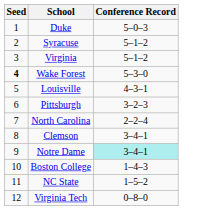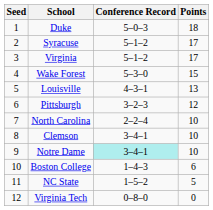+ column: Points | 18 | 17 | 17 | 15 | 13 | 12 | 10 | 10 | 10 | 6 | 5 | 0
Wake Forest | Seed: bold -> normal
